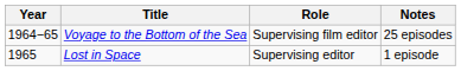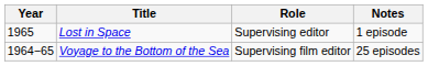rows swapped: Voyage to the Bottom of the Sea <-> Lost in Space
